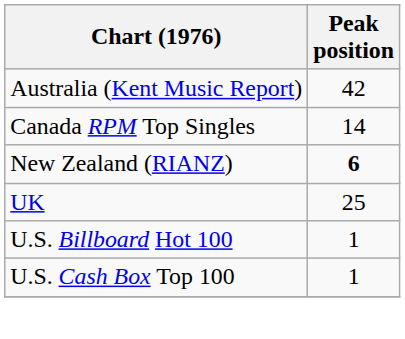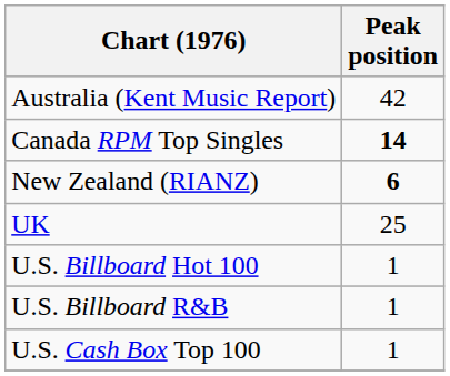Canada RPM Top Singles | Peak position: normal -> bold
+ row: U.S. Billboard R&B | 1
